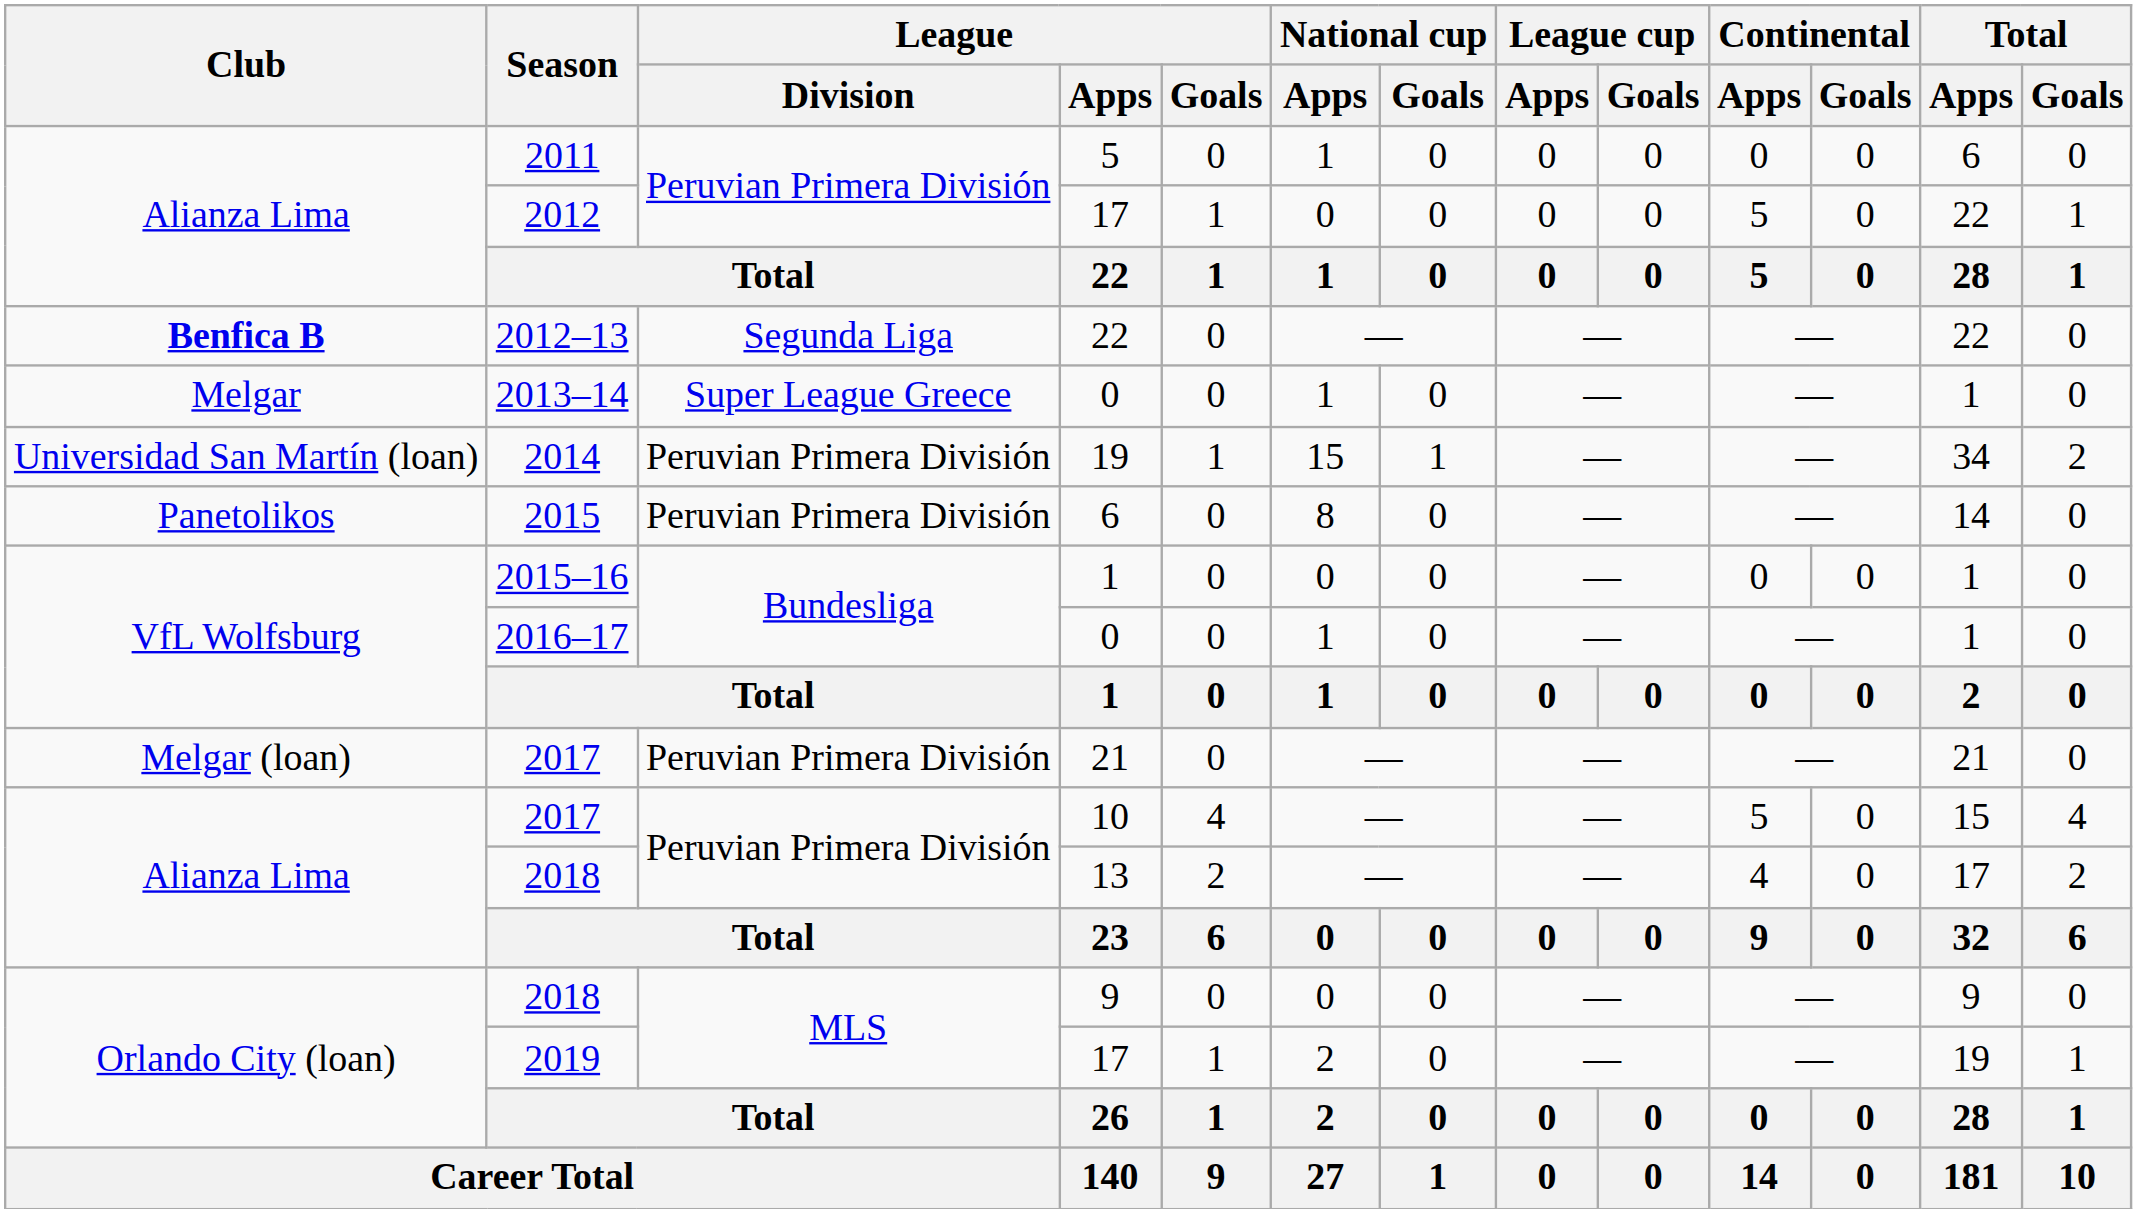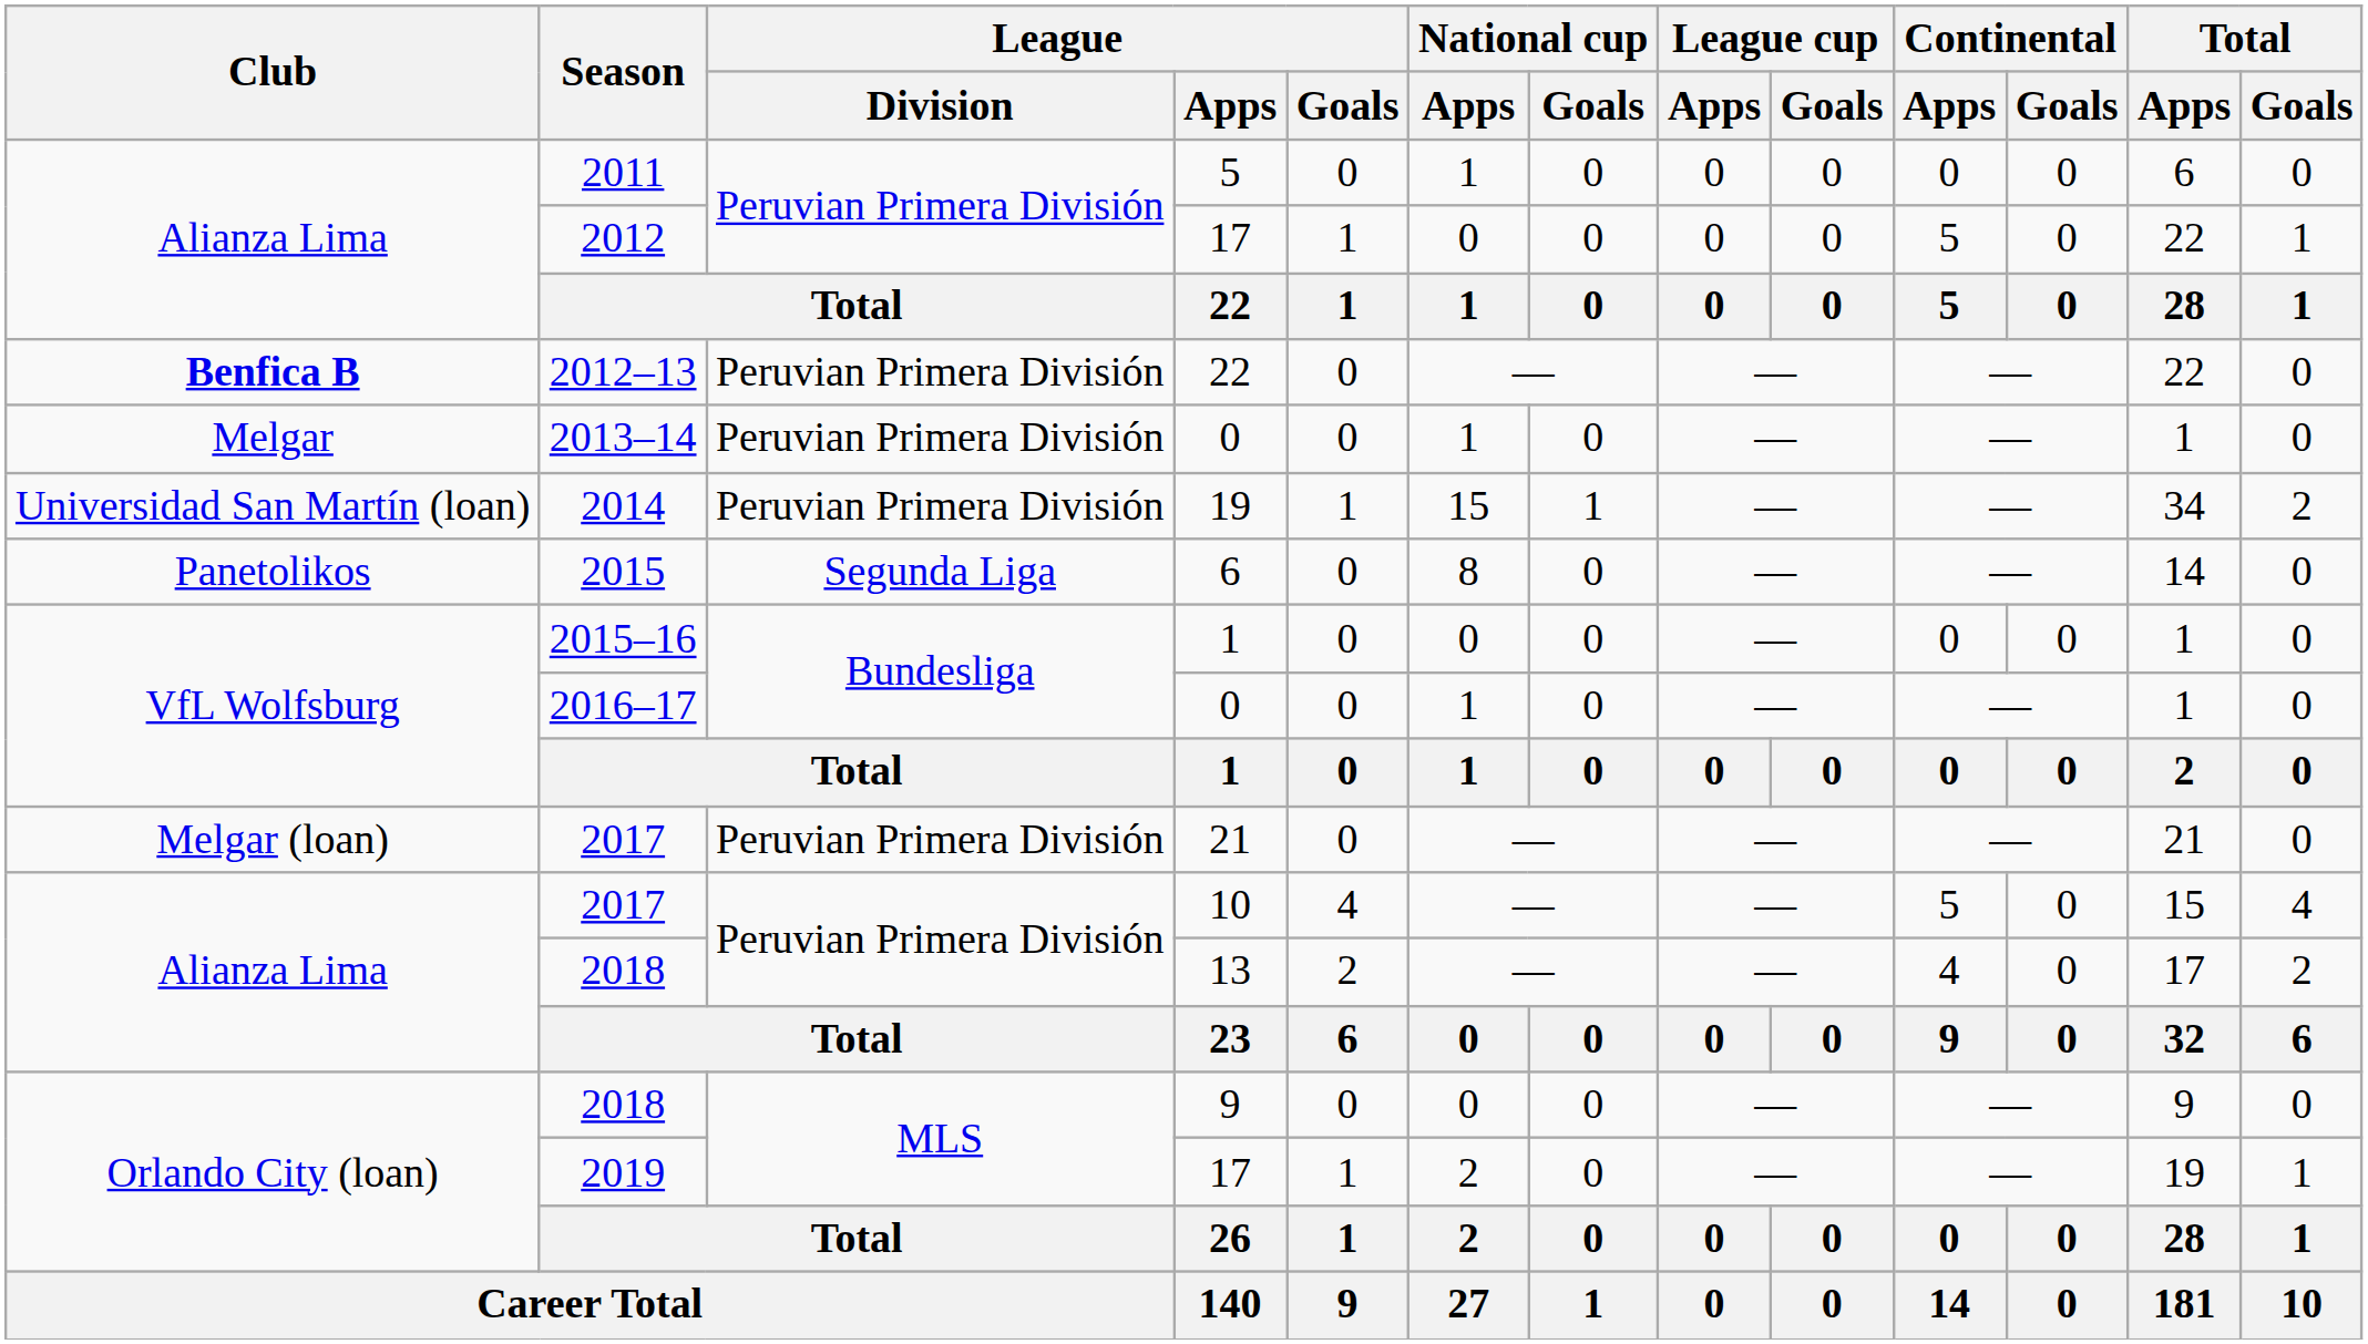2012–13 | League / Division: Segunda Liga -> Peruvian Primera División
2013–14 | League / Division: Super League Greece -> Peruvian Primera División
2015 | League / Division: Peruvian Primera División -> Segunda Liga
